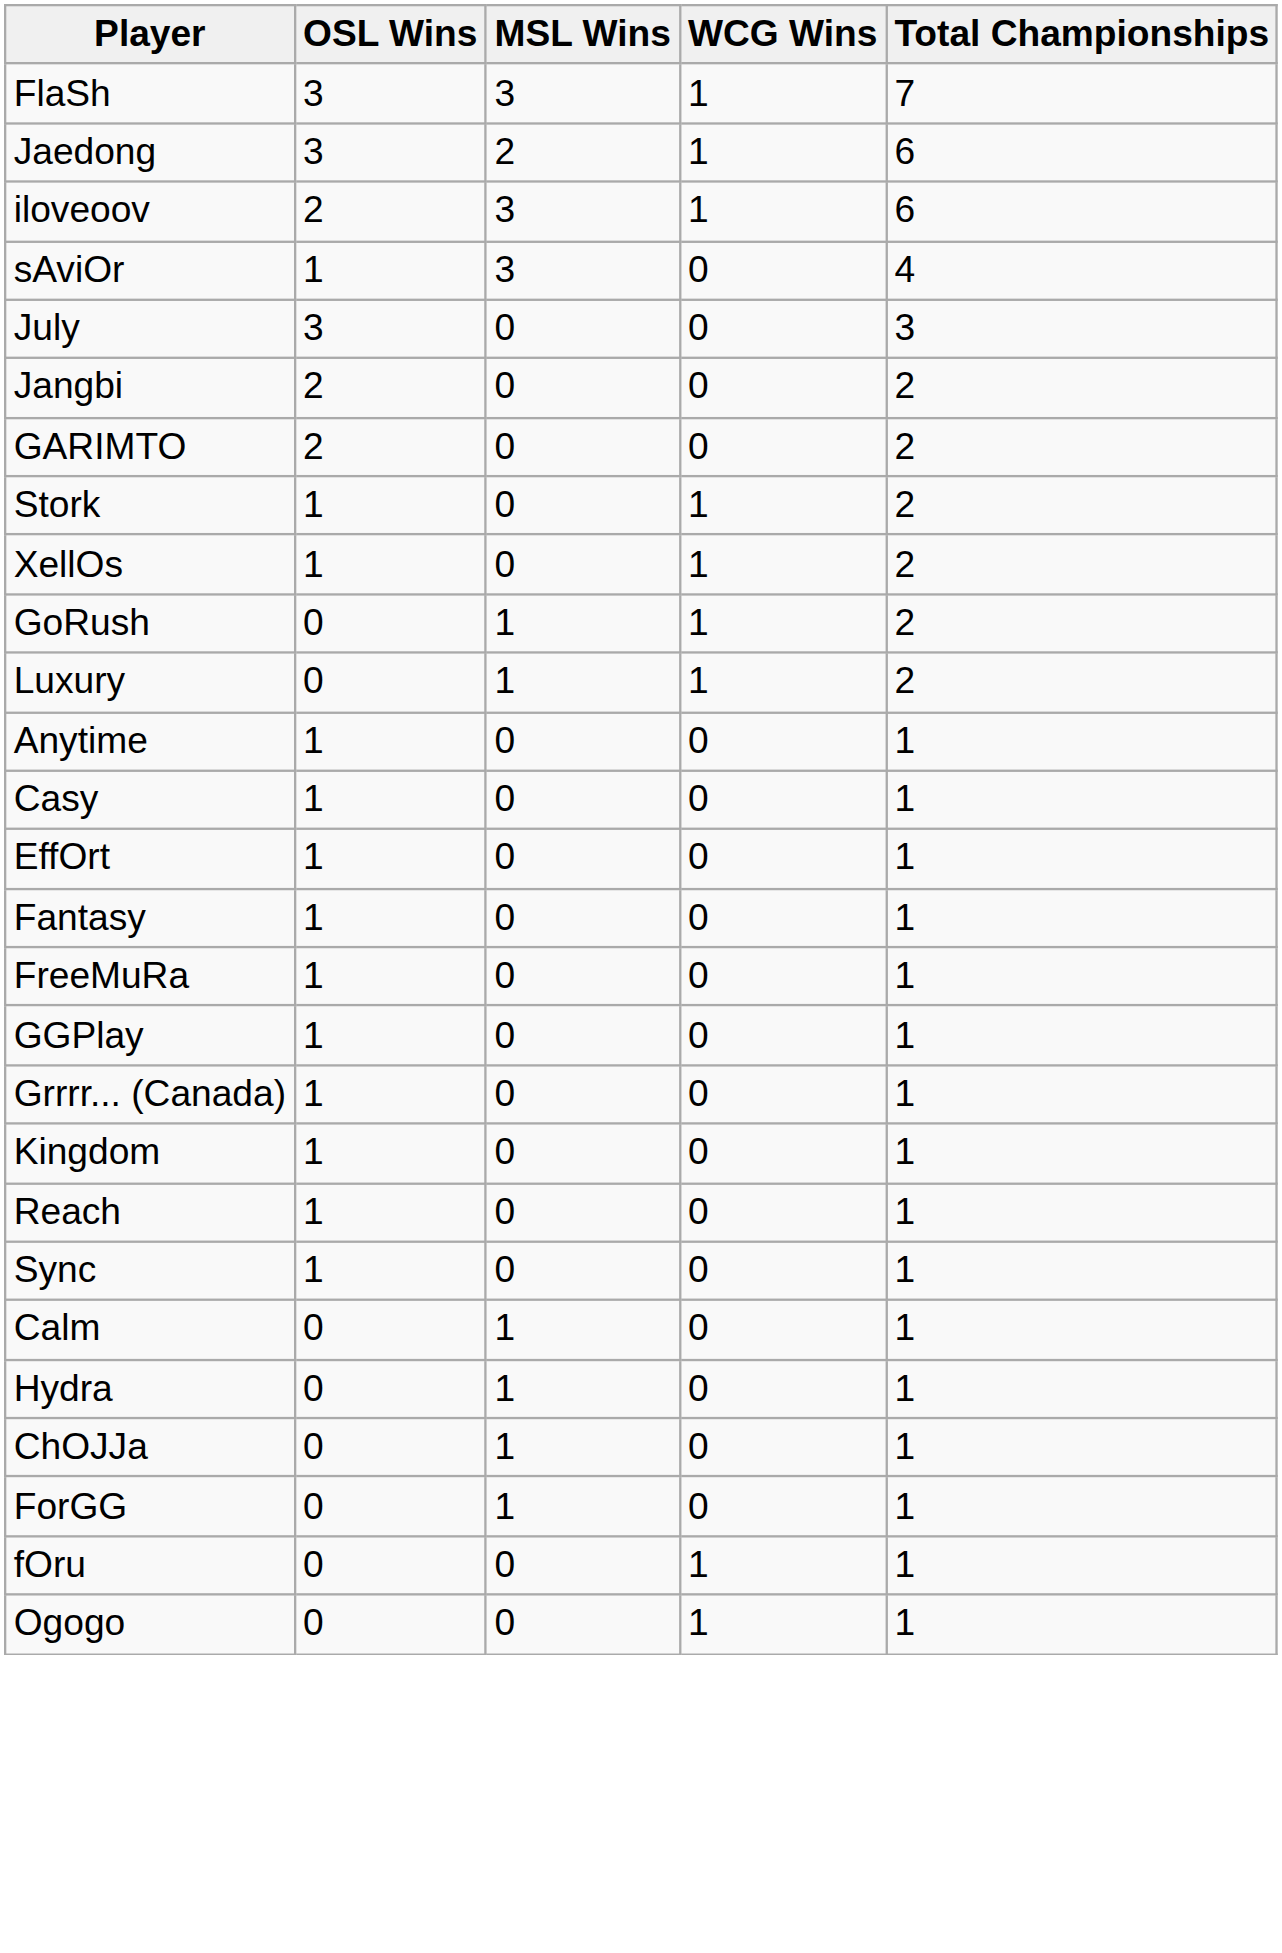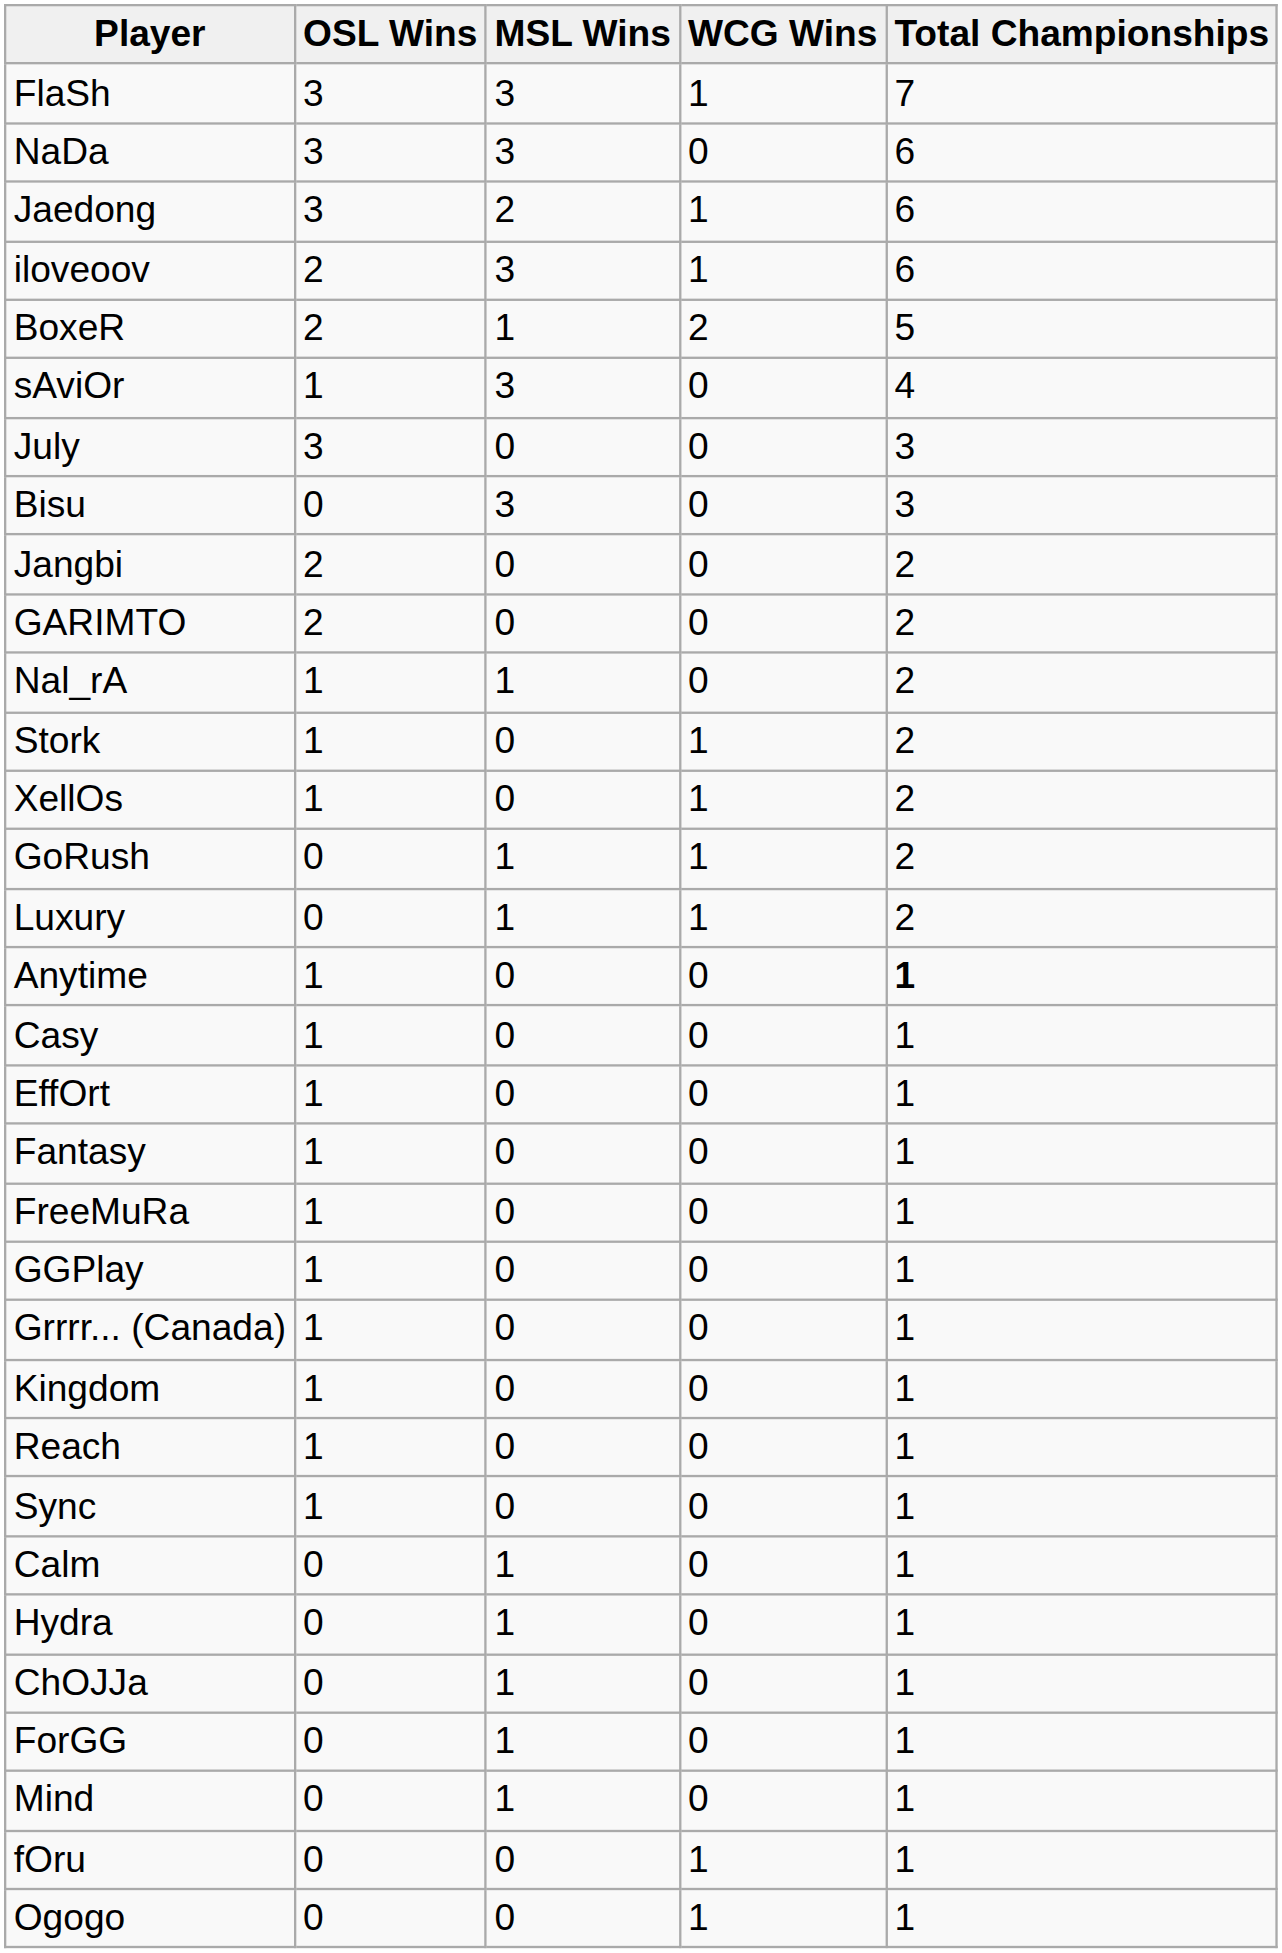+ row: NaDa | 3 | 3 | 0 | 6
+ row: BoxeR | 2 | 1 | 2 | 5
+ row: Bisu | 0 | 3 | 0 | 3
+ row: Nal_rA | 1 | 1 | 0 | 2
Anytime | Total Championships: normal -> bold
+ row: Mind | 0 | 1 | 0 | 1
